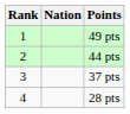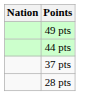- column: Rank | 1 | 2 | 3 | 4
